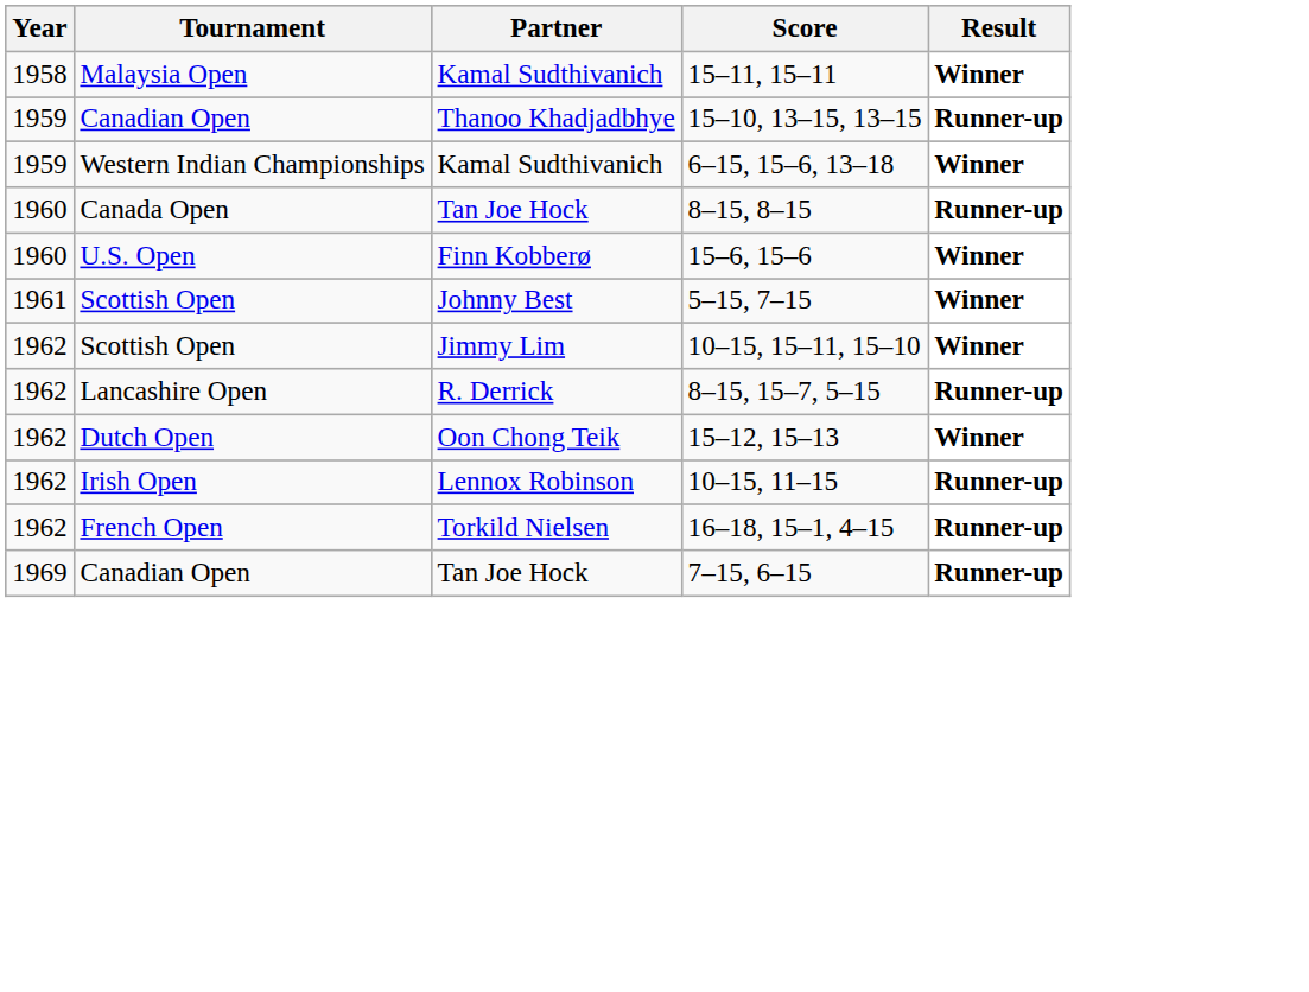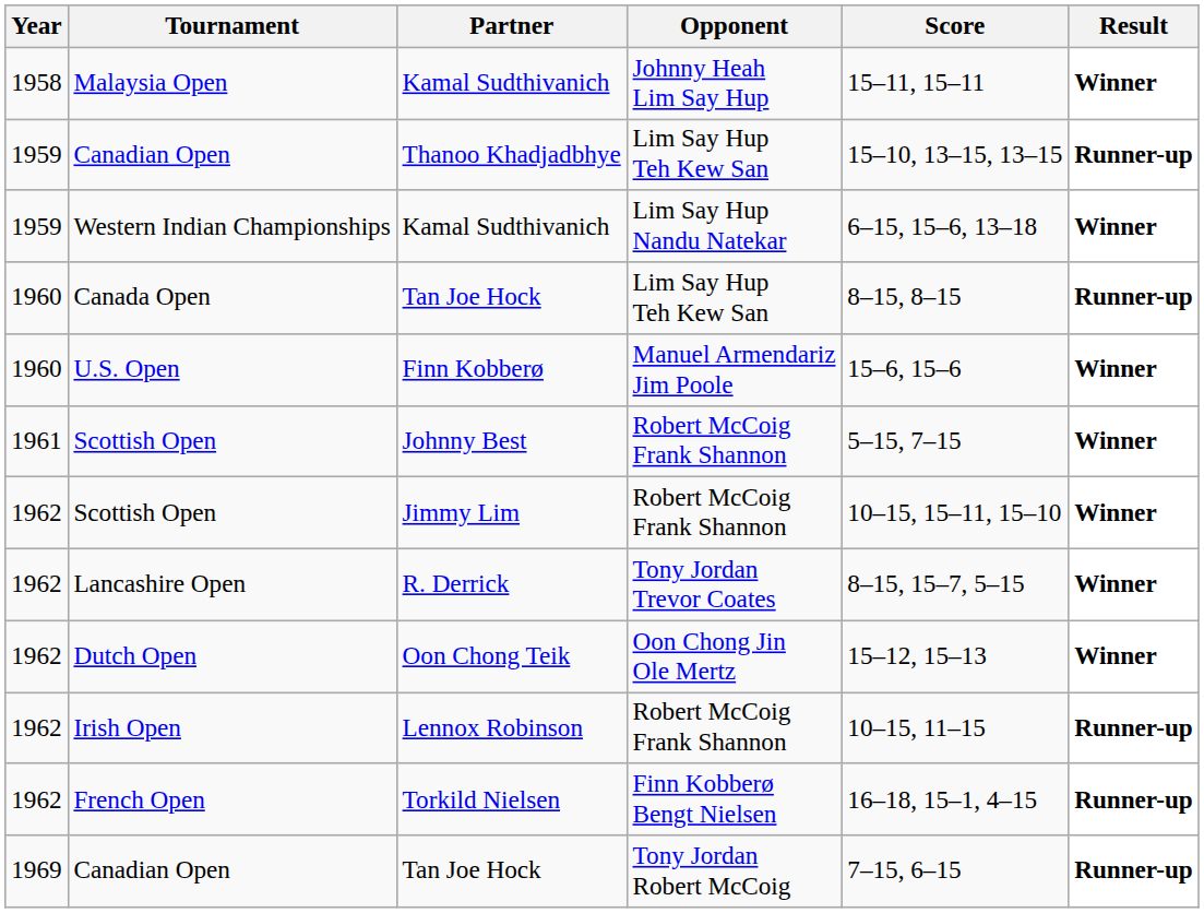+ column: Opponent | Johnny Heah Lim Say Hup | Lim Say Hup Teh Kew San | Lim Say Hup Nandu Natekar | Lim Say Hup Teh Kew San | Manuel Armendariz Jim Poole | Robert McCoig Frank Shannon | Robert McCoig Frank Shannon | Tony Jordan Trevor Coates | Oon Chong Jin Ole Mertz | Robert McCoig Frank Shannon | Finn Kobberø Bengt Nielsen | Tony Jordan Robert McCoig
Lancashire Open | Result: Runner-up -> Winner
